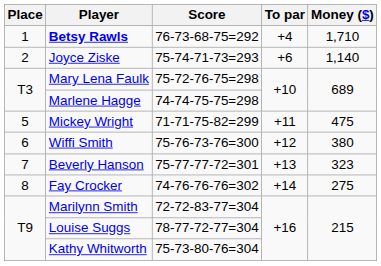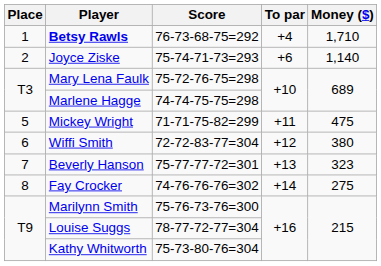Wiffi Smith | Score: 75-76-73-76=300 -> 72-72-83-77=304
Marilynn Smith | Score: 72-72-83-77=304 -> 75-76-73-76=300
